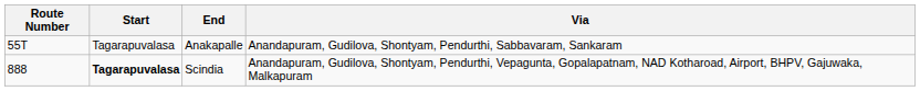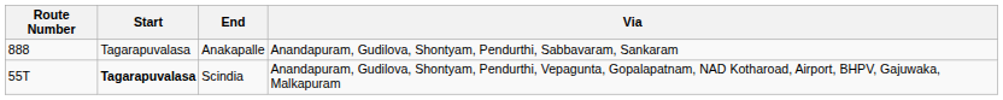Anakapalle | Route Number: 55T -> 888
Scindia | Route Number: 888 -> 55T
